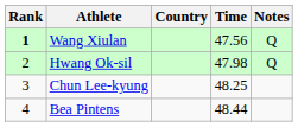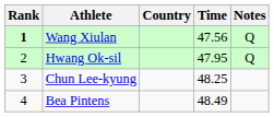Hwang Ok-sil | Time: 47.98 -> 47.95
Bea Pintens | Time: 48.44 -> 48.49
